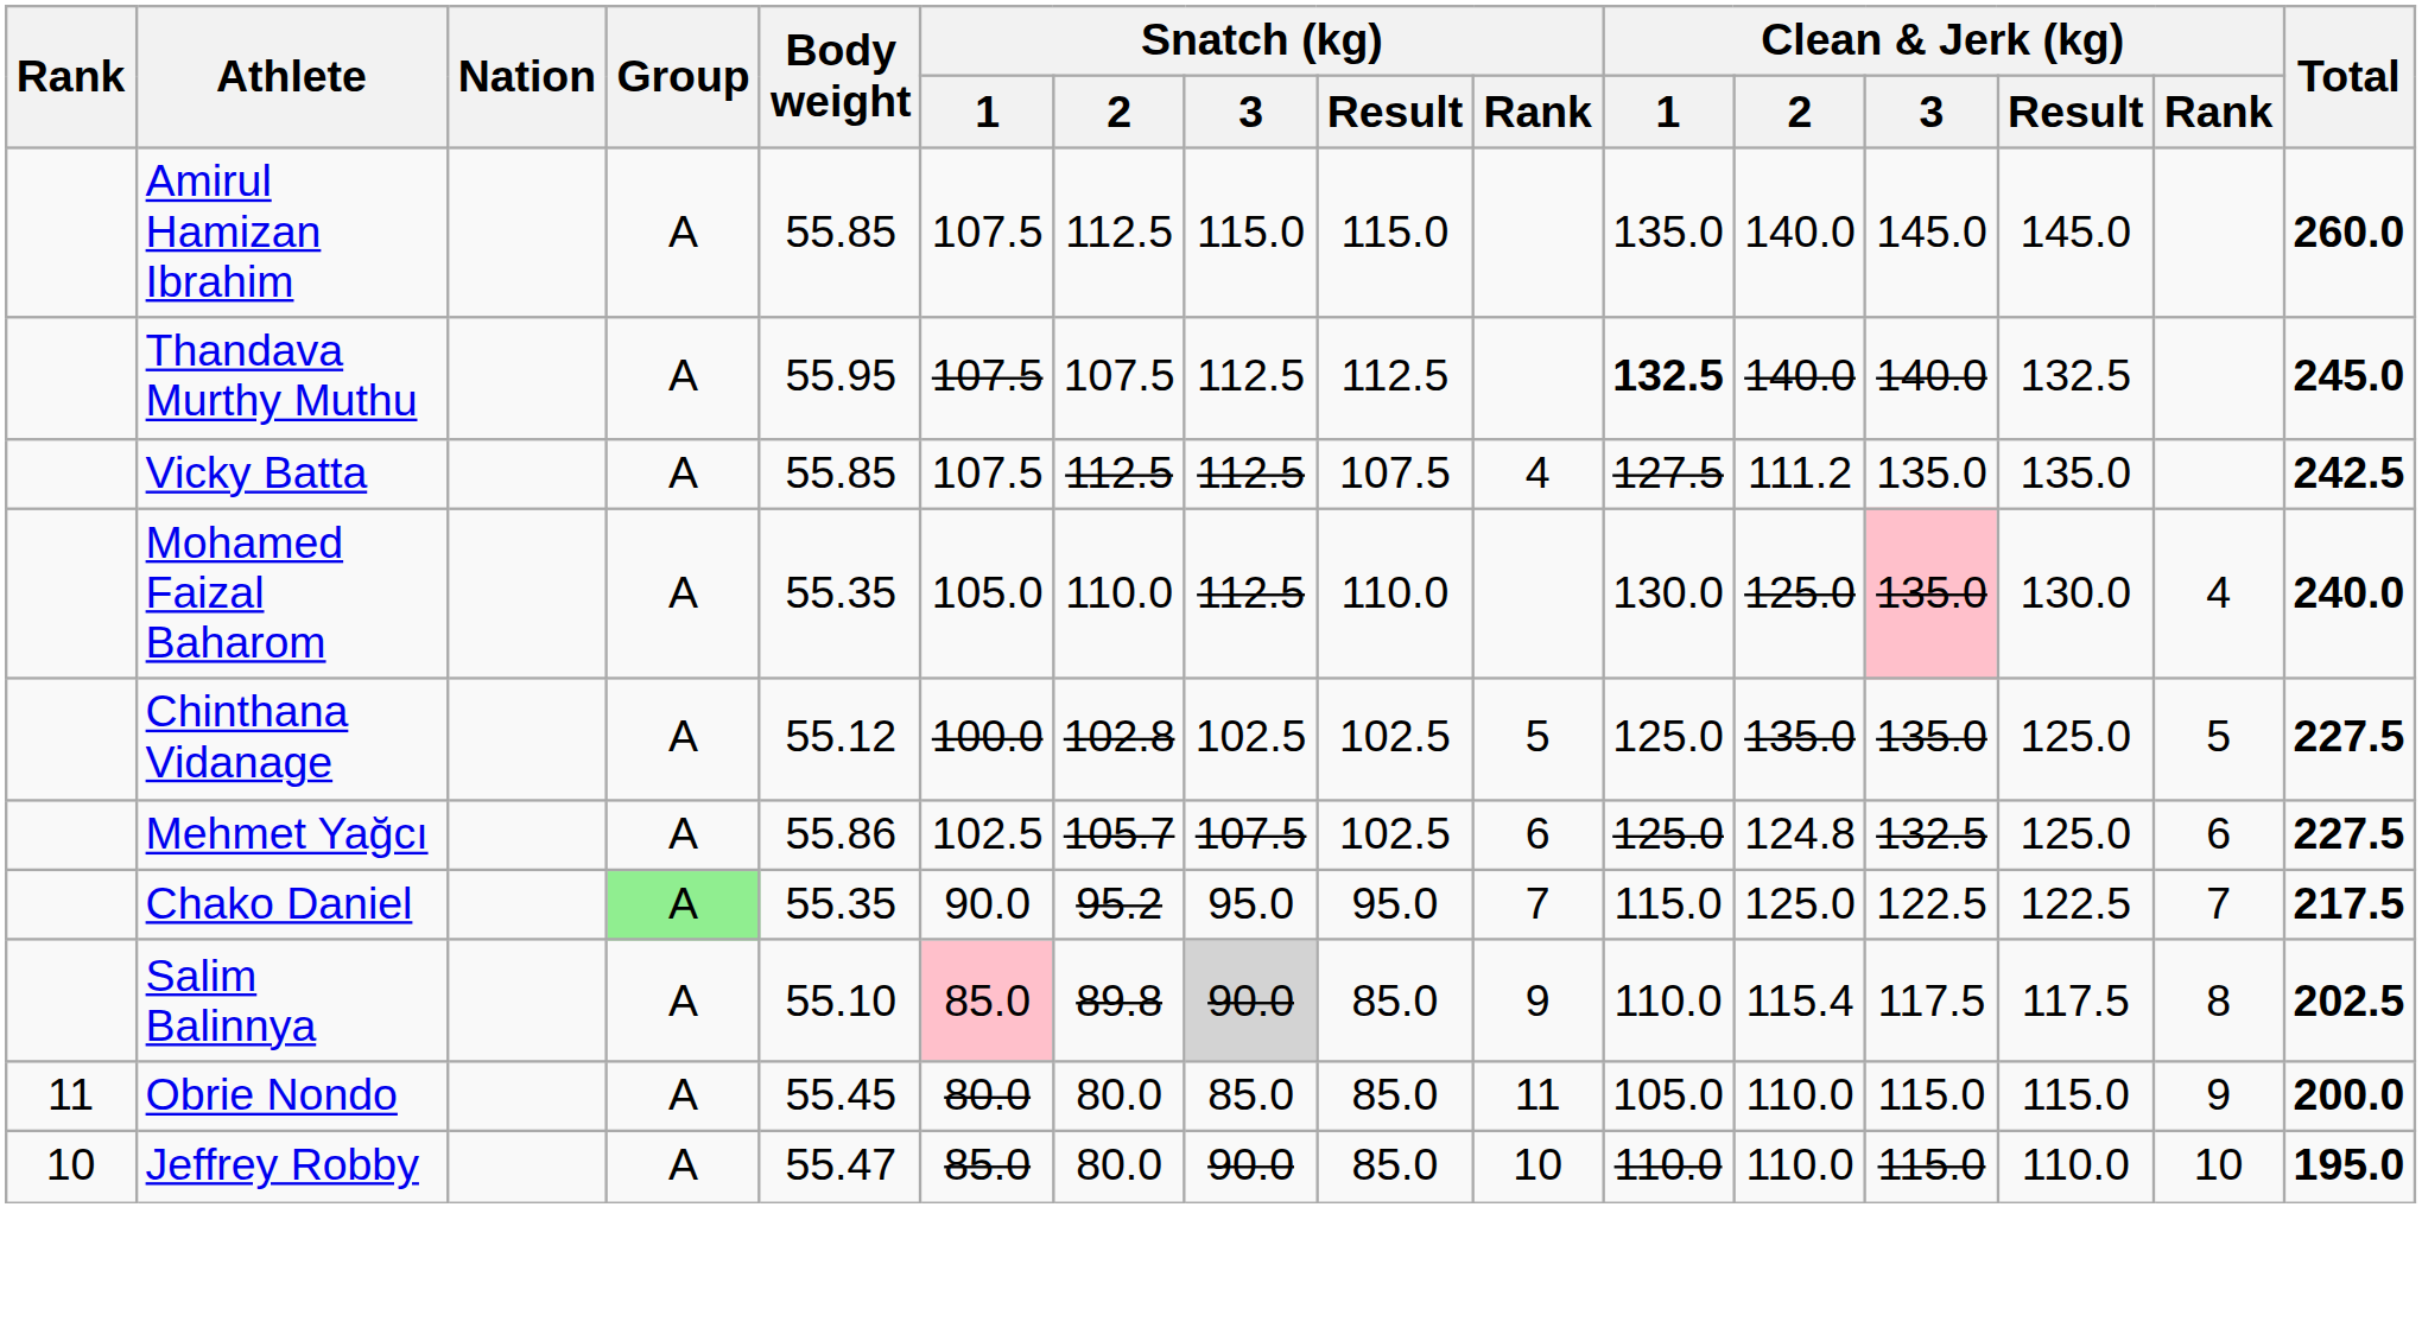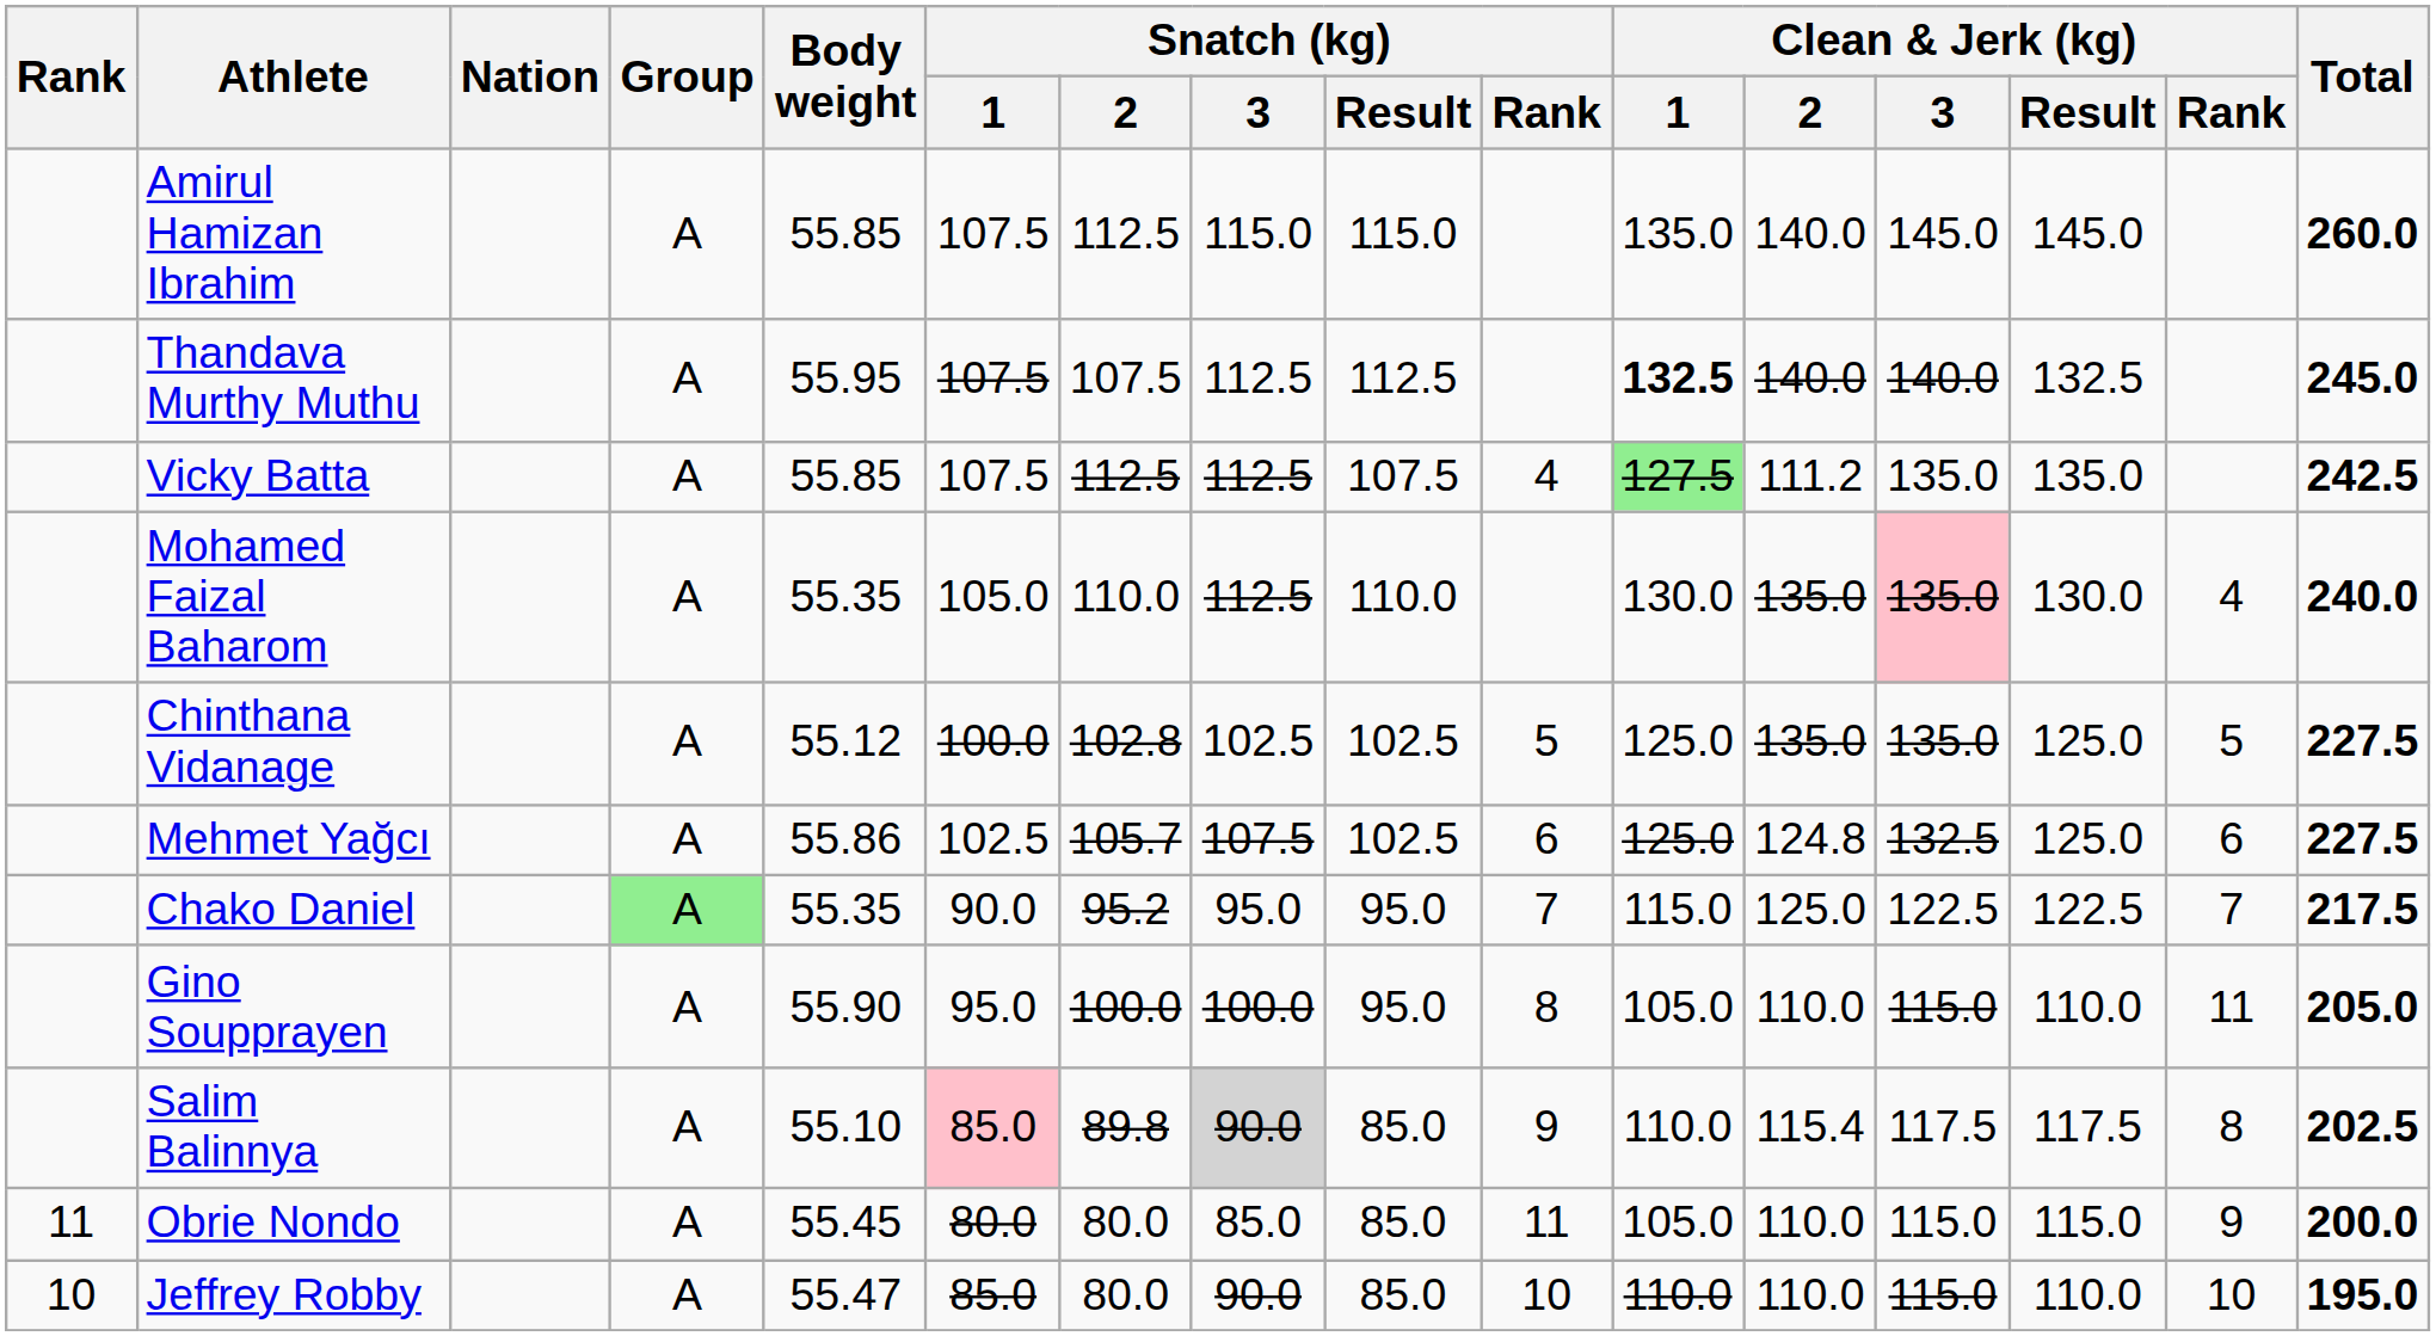Vicky Batta | Clean & Jerk (kg) / 1: no background -> lightgreen background
Mohamed Faizal Baharom | Clean & Jerk (kg) / 2: 125.0 -> 135.0
+ row: Gino Soupprayen | A | 55.90 | 95.0 | 100.0 | 100.0 | 95.0 | 8 | 105.0 | 110.0 | 115.0 | 110.0 | 11 | 205.0
